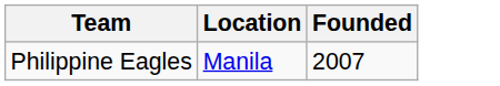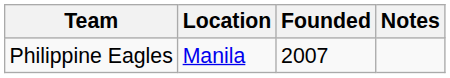+ column: Notes
